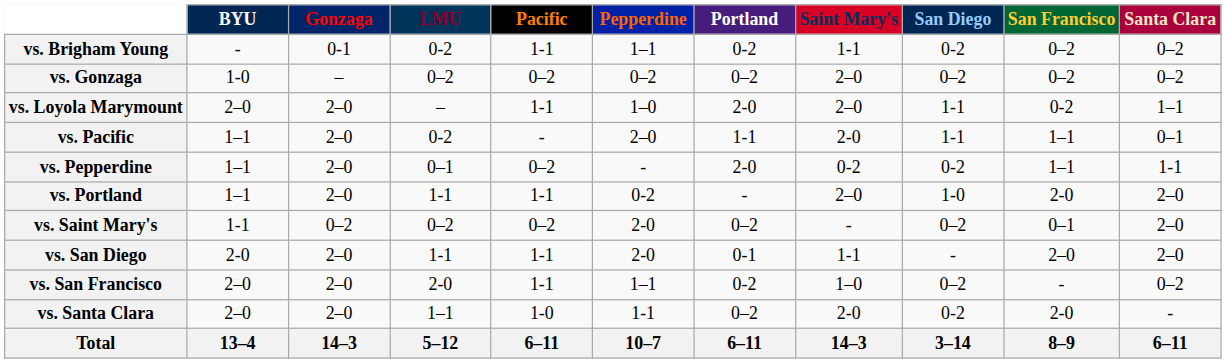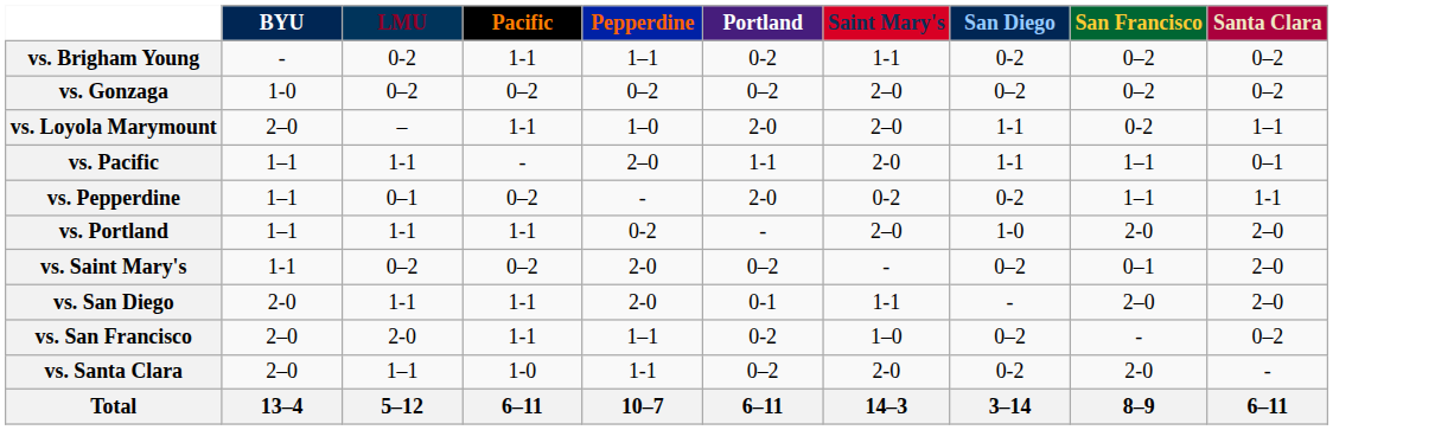- column: Gonzaga | 0-1 | – | 2–0 | 2–0 | 2–0 | 2–0 | 0–2 | 2–0 | 2–0 | 2–0 | 14–3
vs. Pacific | LMU: 0-2 -> 1-1
